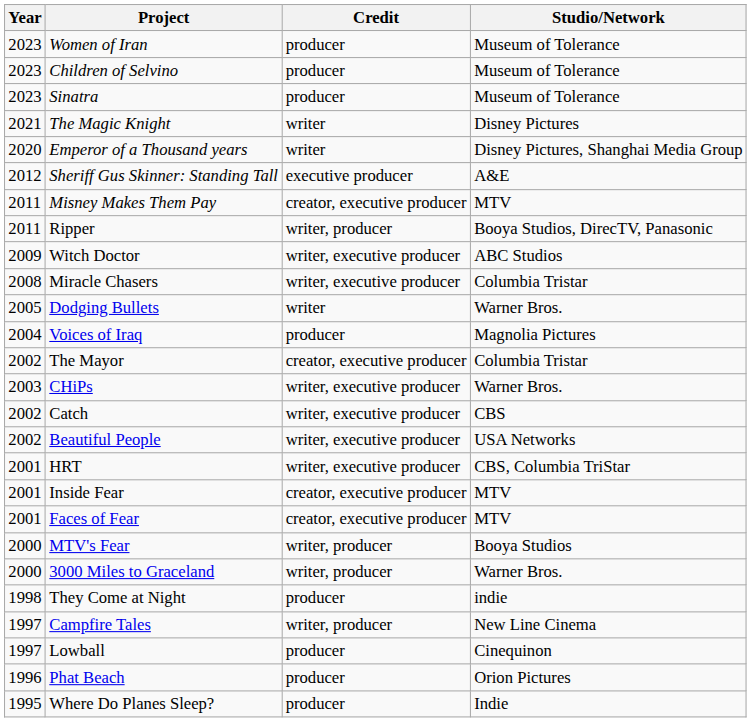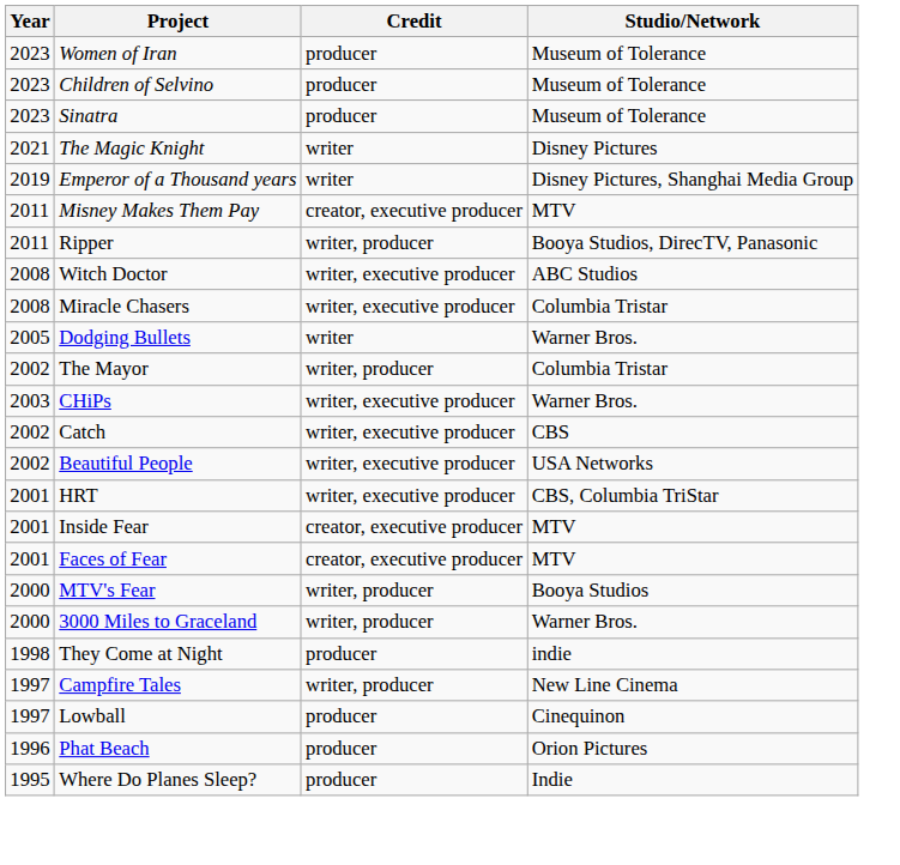Emperor of a Thousand years | Year: 2020 -> 2019
- row: 2012 | Sheriff Gus Skinner: Standing Tall | executive producer | A&E
Witch Doctor | Year: 2009 -> 2008
- row: 2004 | Voices of Iraq | producer | Magnolia Pictures
The Mayor | Credit: creator, executive producer -> writer, producer
